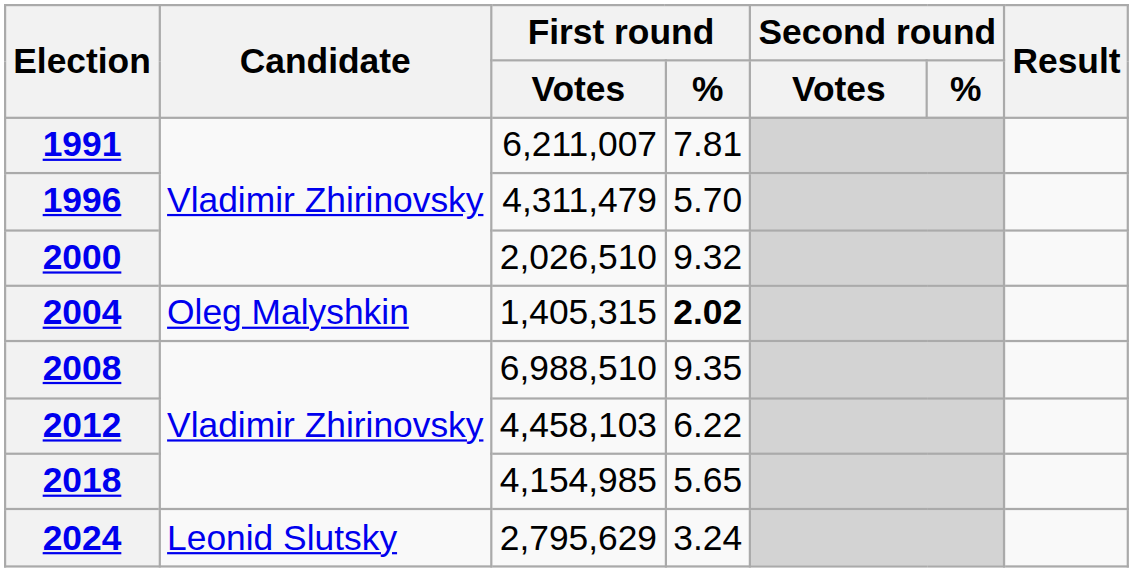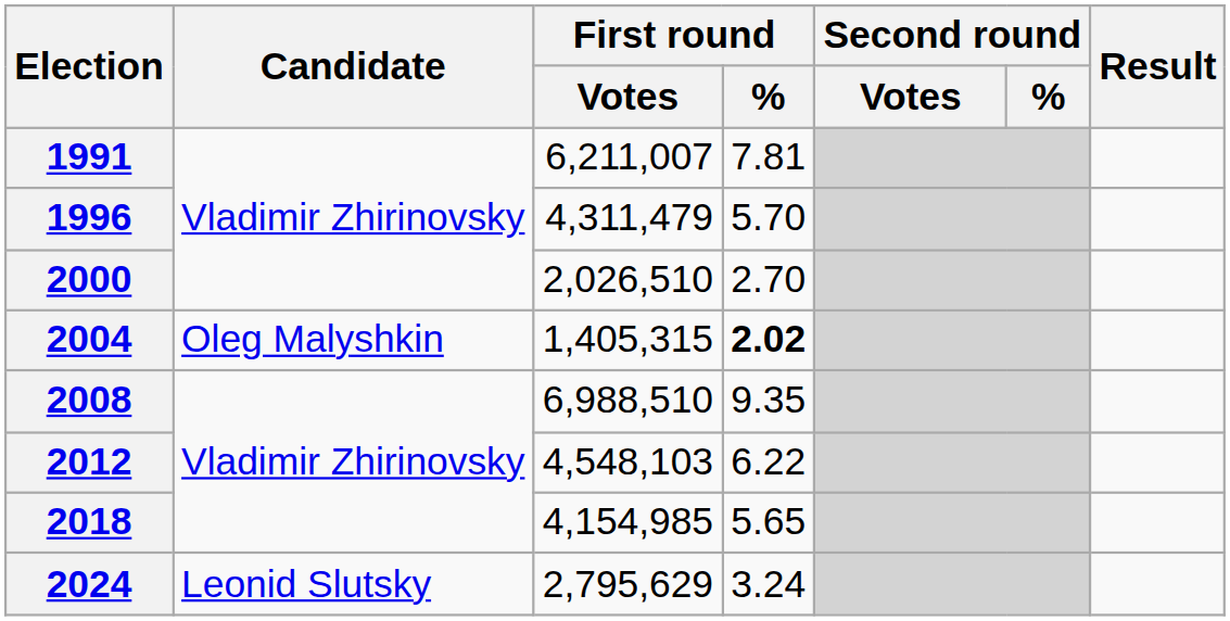2000 | First round / %: 9.32 -> 2.70
2012 | First round / Votes: 4,458,103 -> 4,548,103
